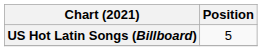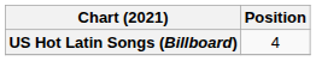US Hot Latin Songs (Billboard) | Position: 5 -> 4
